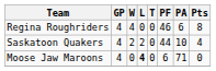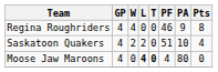Regina Roughriders | PA: 6 -> 9
Saskatoon Quakers | PF: 44 -> 51
Moose Jaw Maroons | T: normal -> bold
Moose Jaw Maroons | PF: 6 -> 4
Moose Jaw Maroons | PA: 71 -> 80
